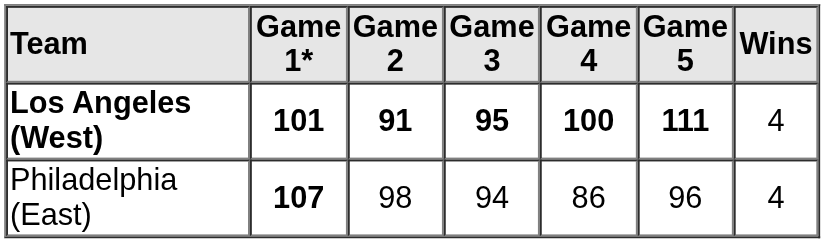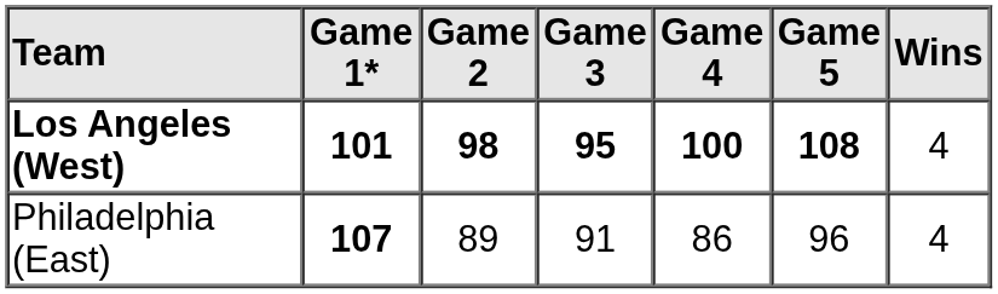Los Angeles (West) | Game 2: 91 -> 98
Los Angeles (West) | Game 5: 111 -> 108
Philadelphia (East) | Game 2: 98 -> 89
Philadelphia (East) | Game 3: 94 -> 91
